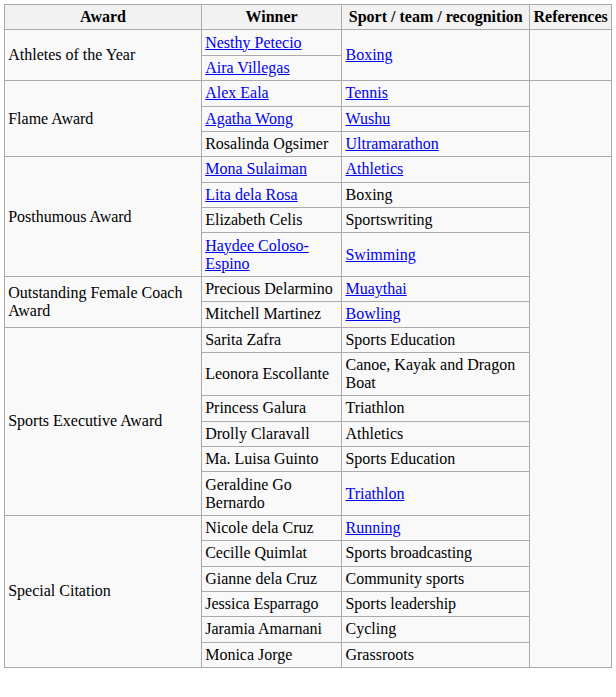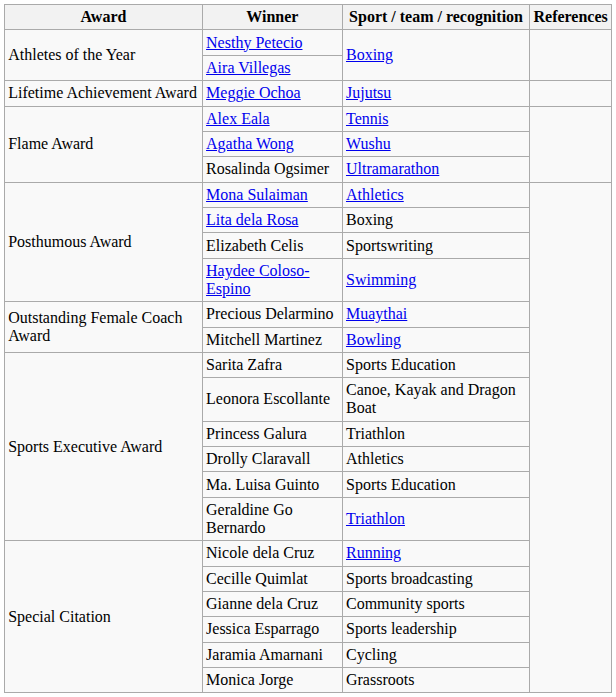+ row: Lifetime Achievement Award | Meggie Ochoa | Jujutsu
